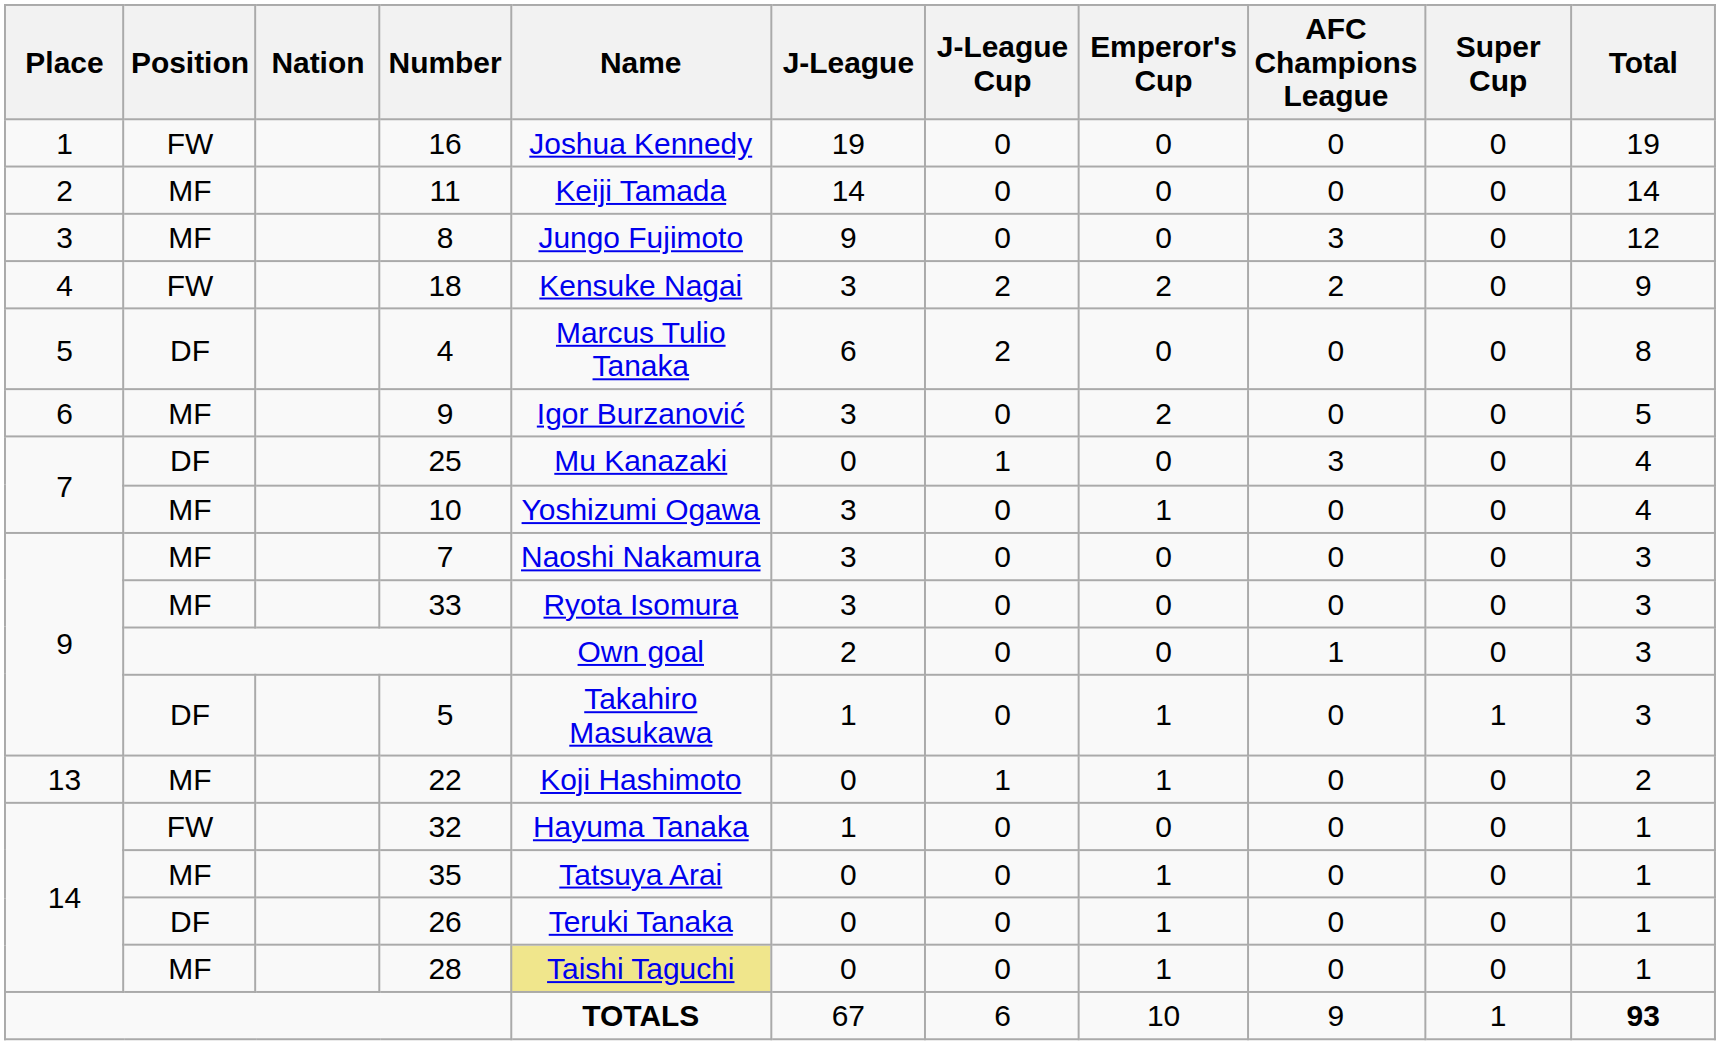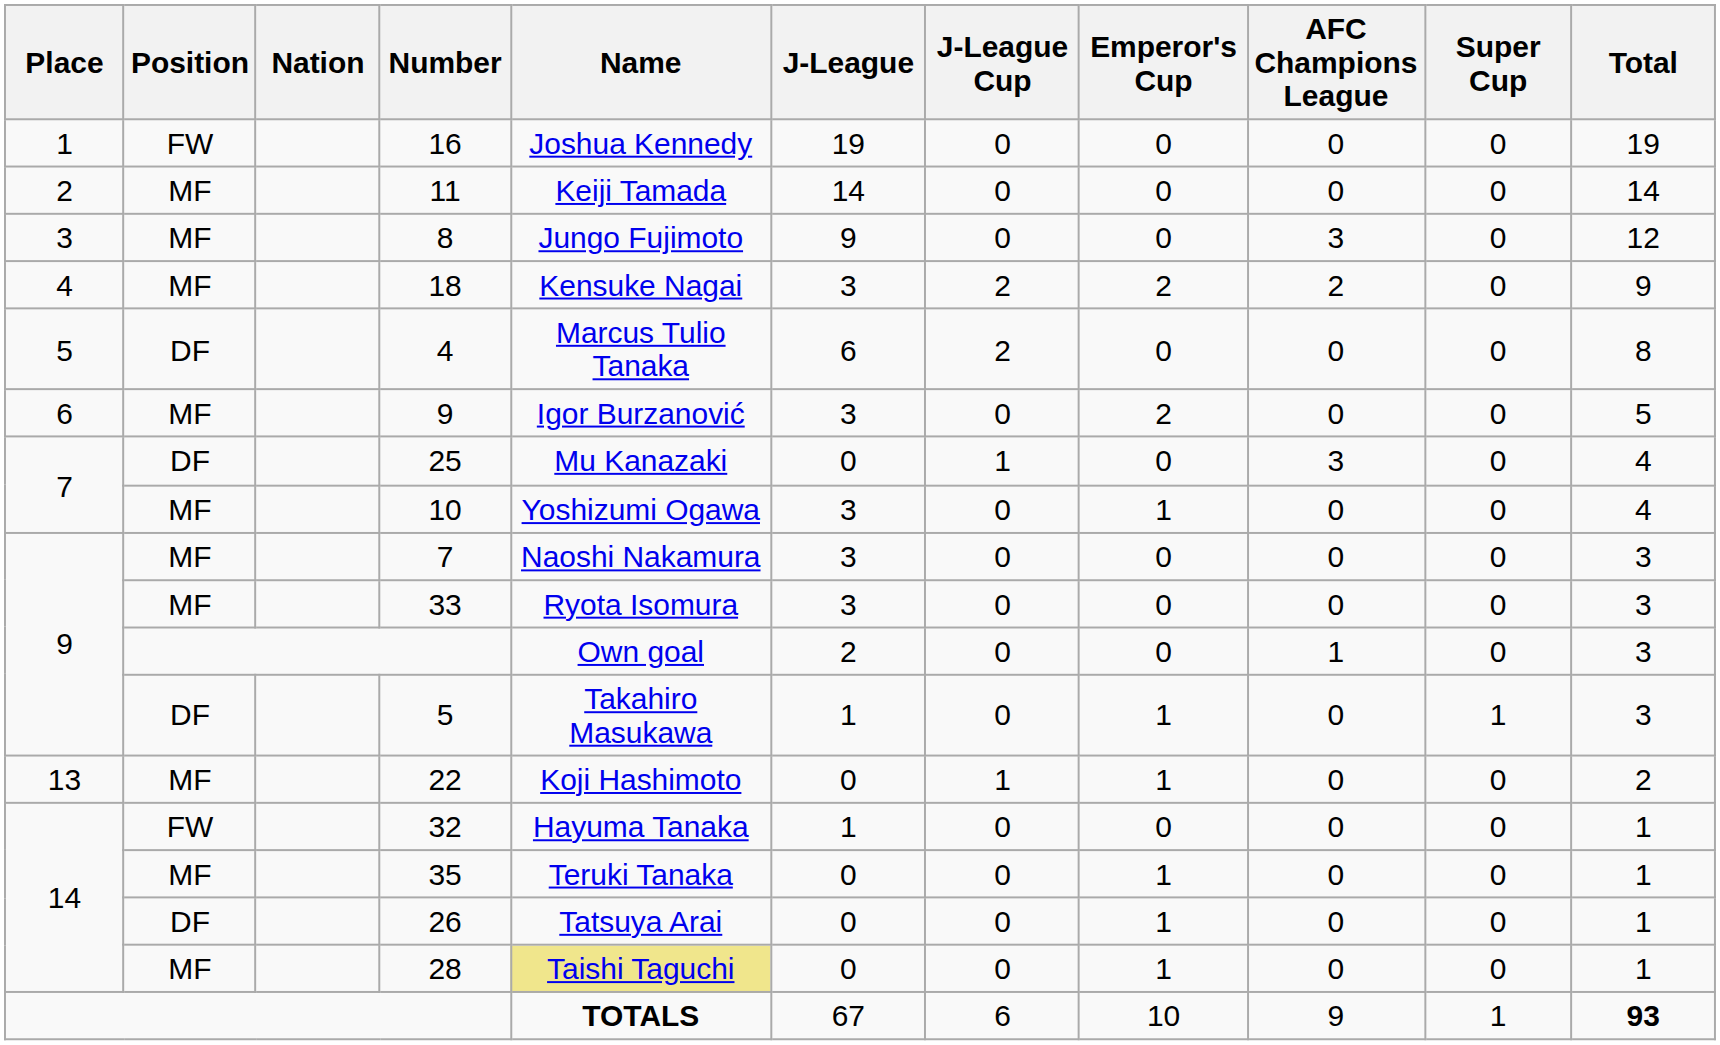18 | Position: FW -> MF
35 | Name: Tatsuya Arai -> Teruki Tanaka
26 | Name: Teruki Tanaka -> Tatsuya Arai
